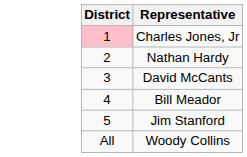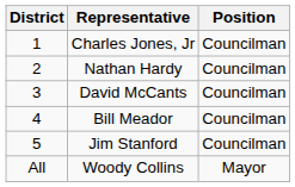+ column: Position | Councilman | Councilman | Councilman | Councilman | Councilman | Mayor
Charles Jones, Jr | District: pink background -> no background
